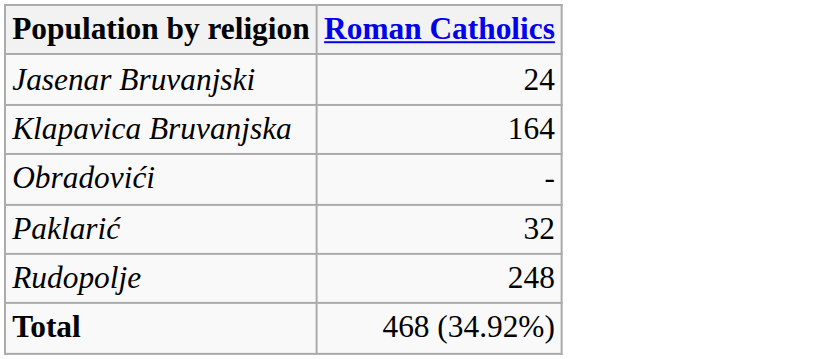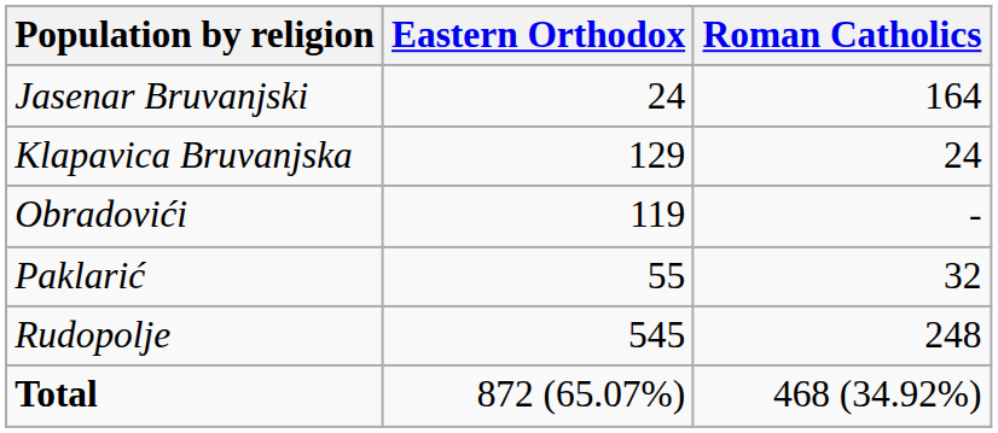+ column: Eastern Orthodox | 24 | 129 | 119 | 55 | 545 | 872 (65.07%)
Jasenar Bruvanjski | Roman Catholics: 24 -> 164
Klapavica Bruvanjska | Roman Catholics: 164 -> 24
